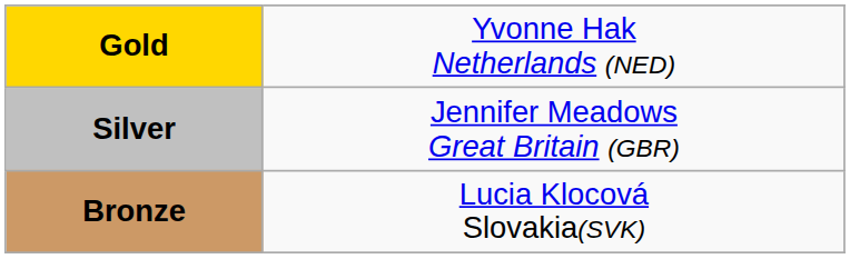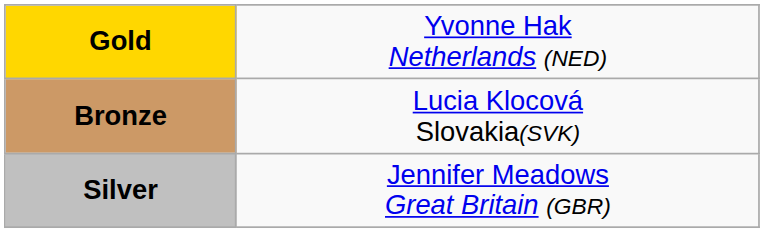rows swapped: Silver <-> Bronze
